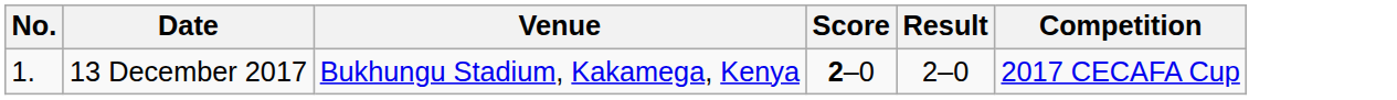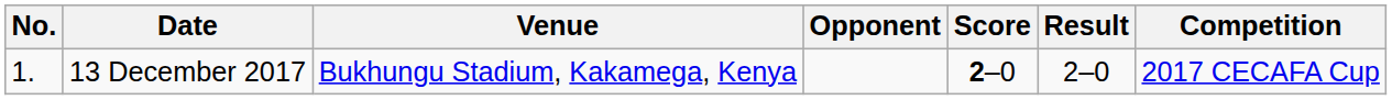+ column: Opponent
